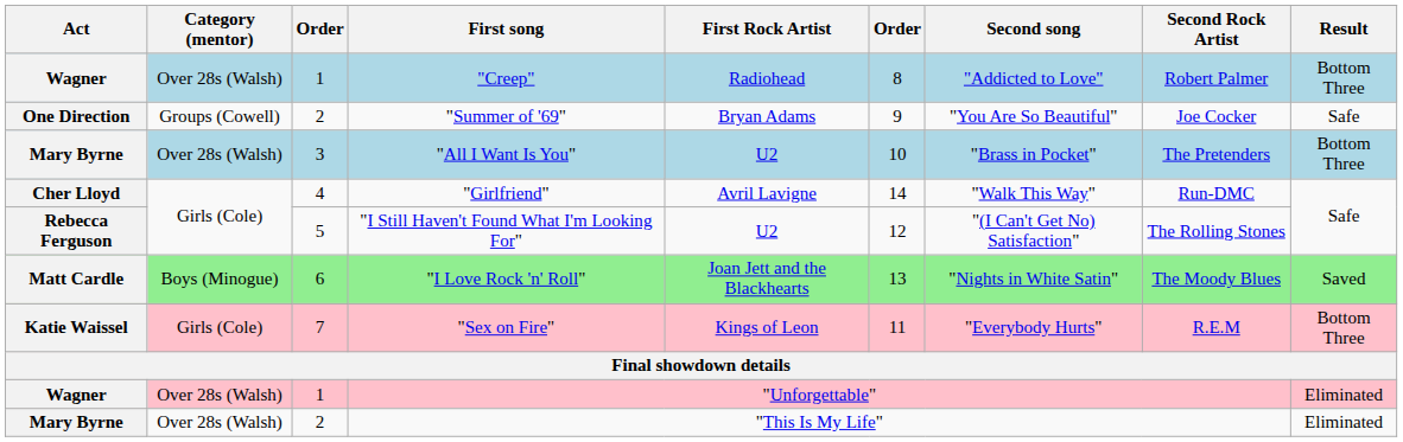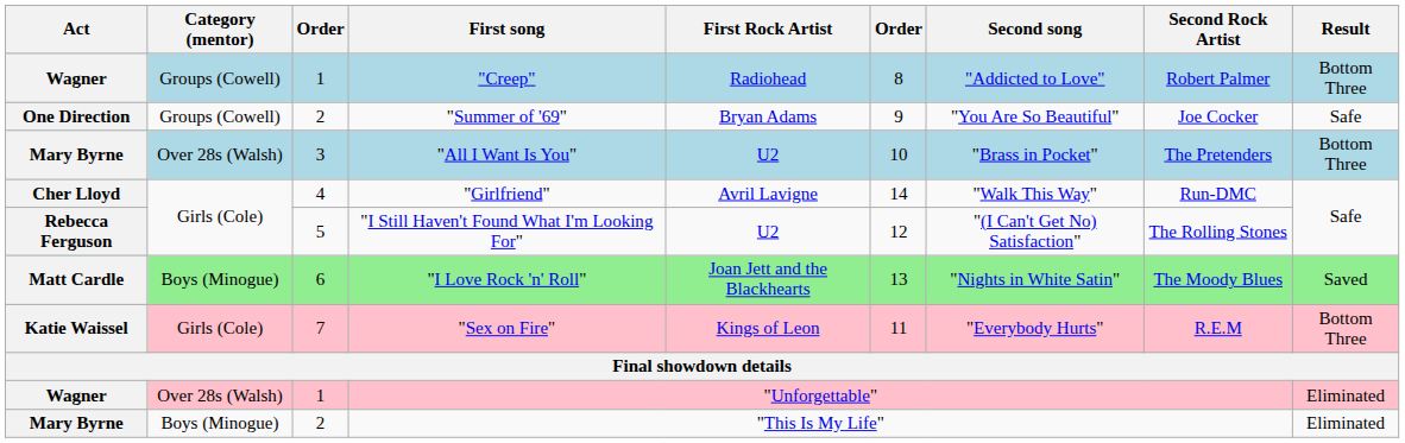"Creep" | Category (mentor): Over 28s (Walsh) -> Groups (Cowell)
"This Is My Life" | Category (mentor): Over 28s (Walsh) -> Boys (Minogue)
